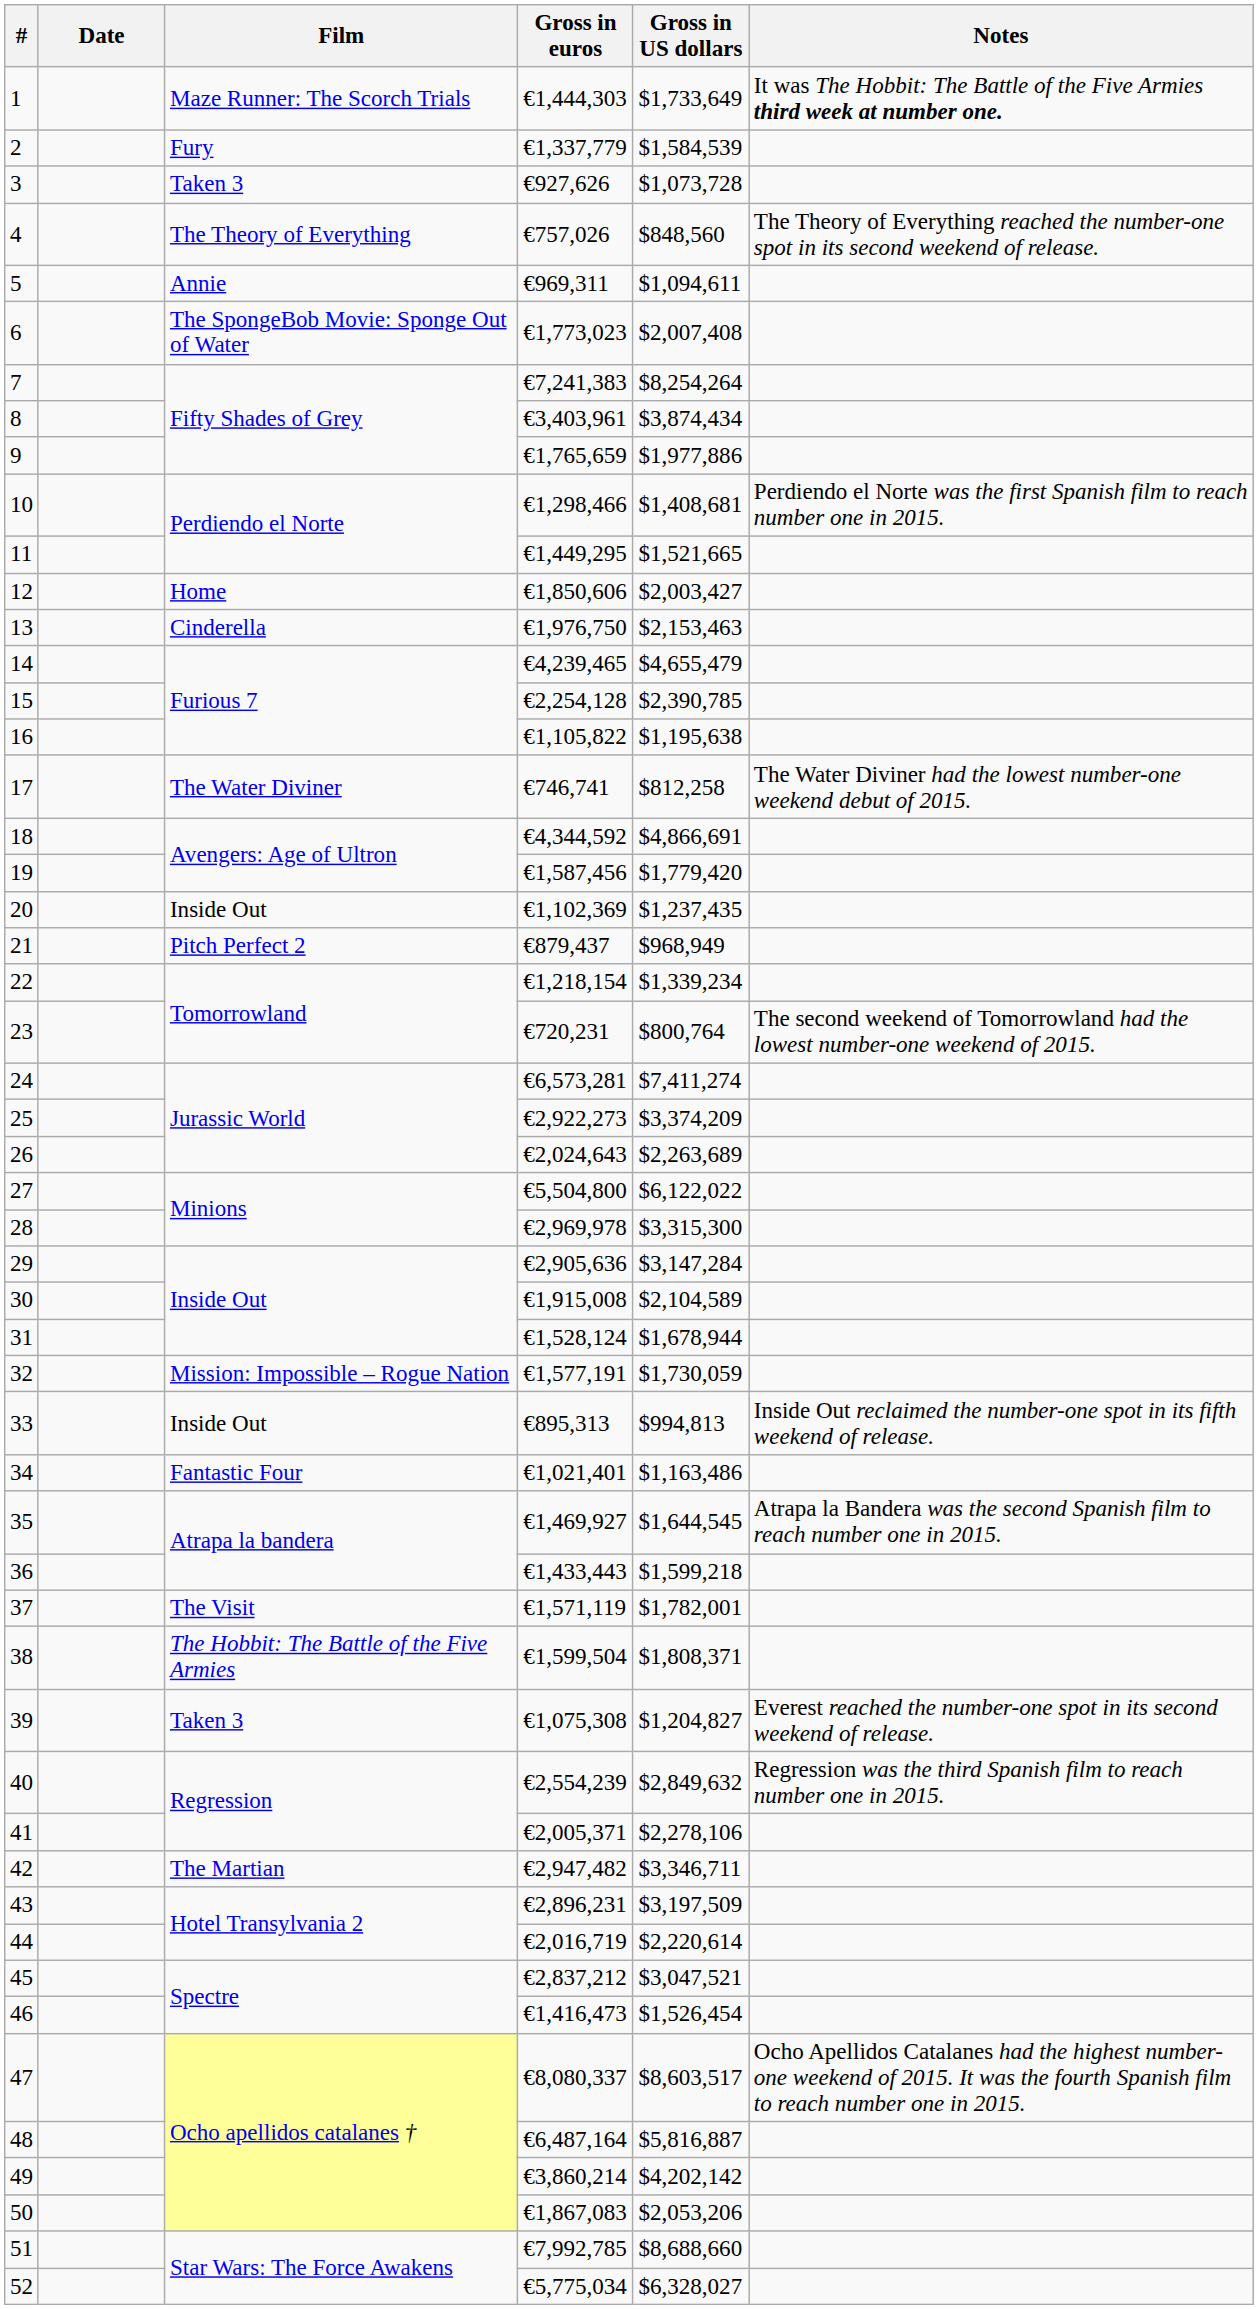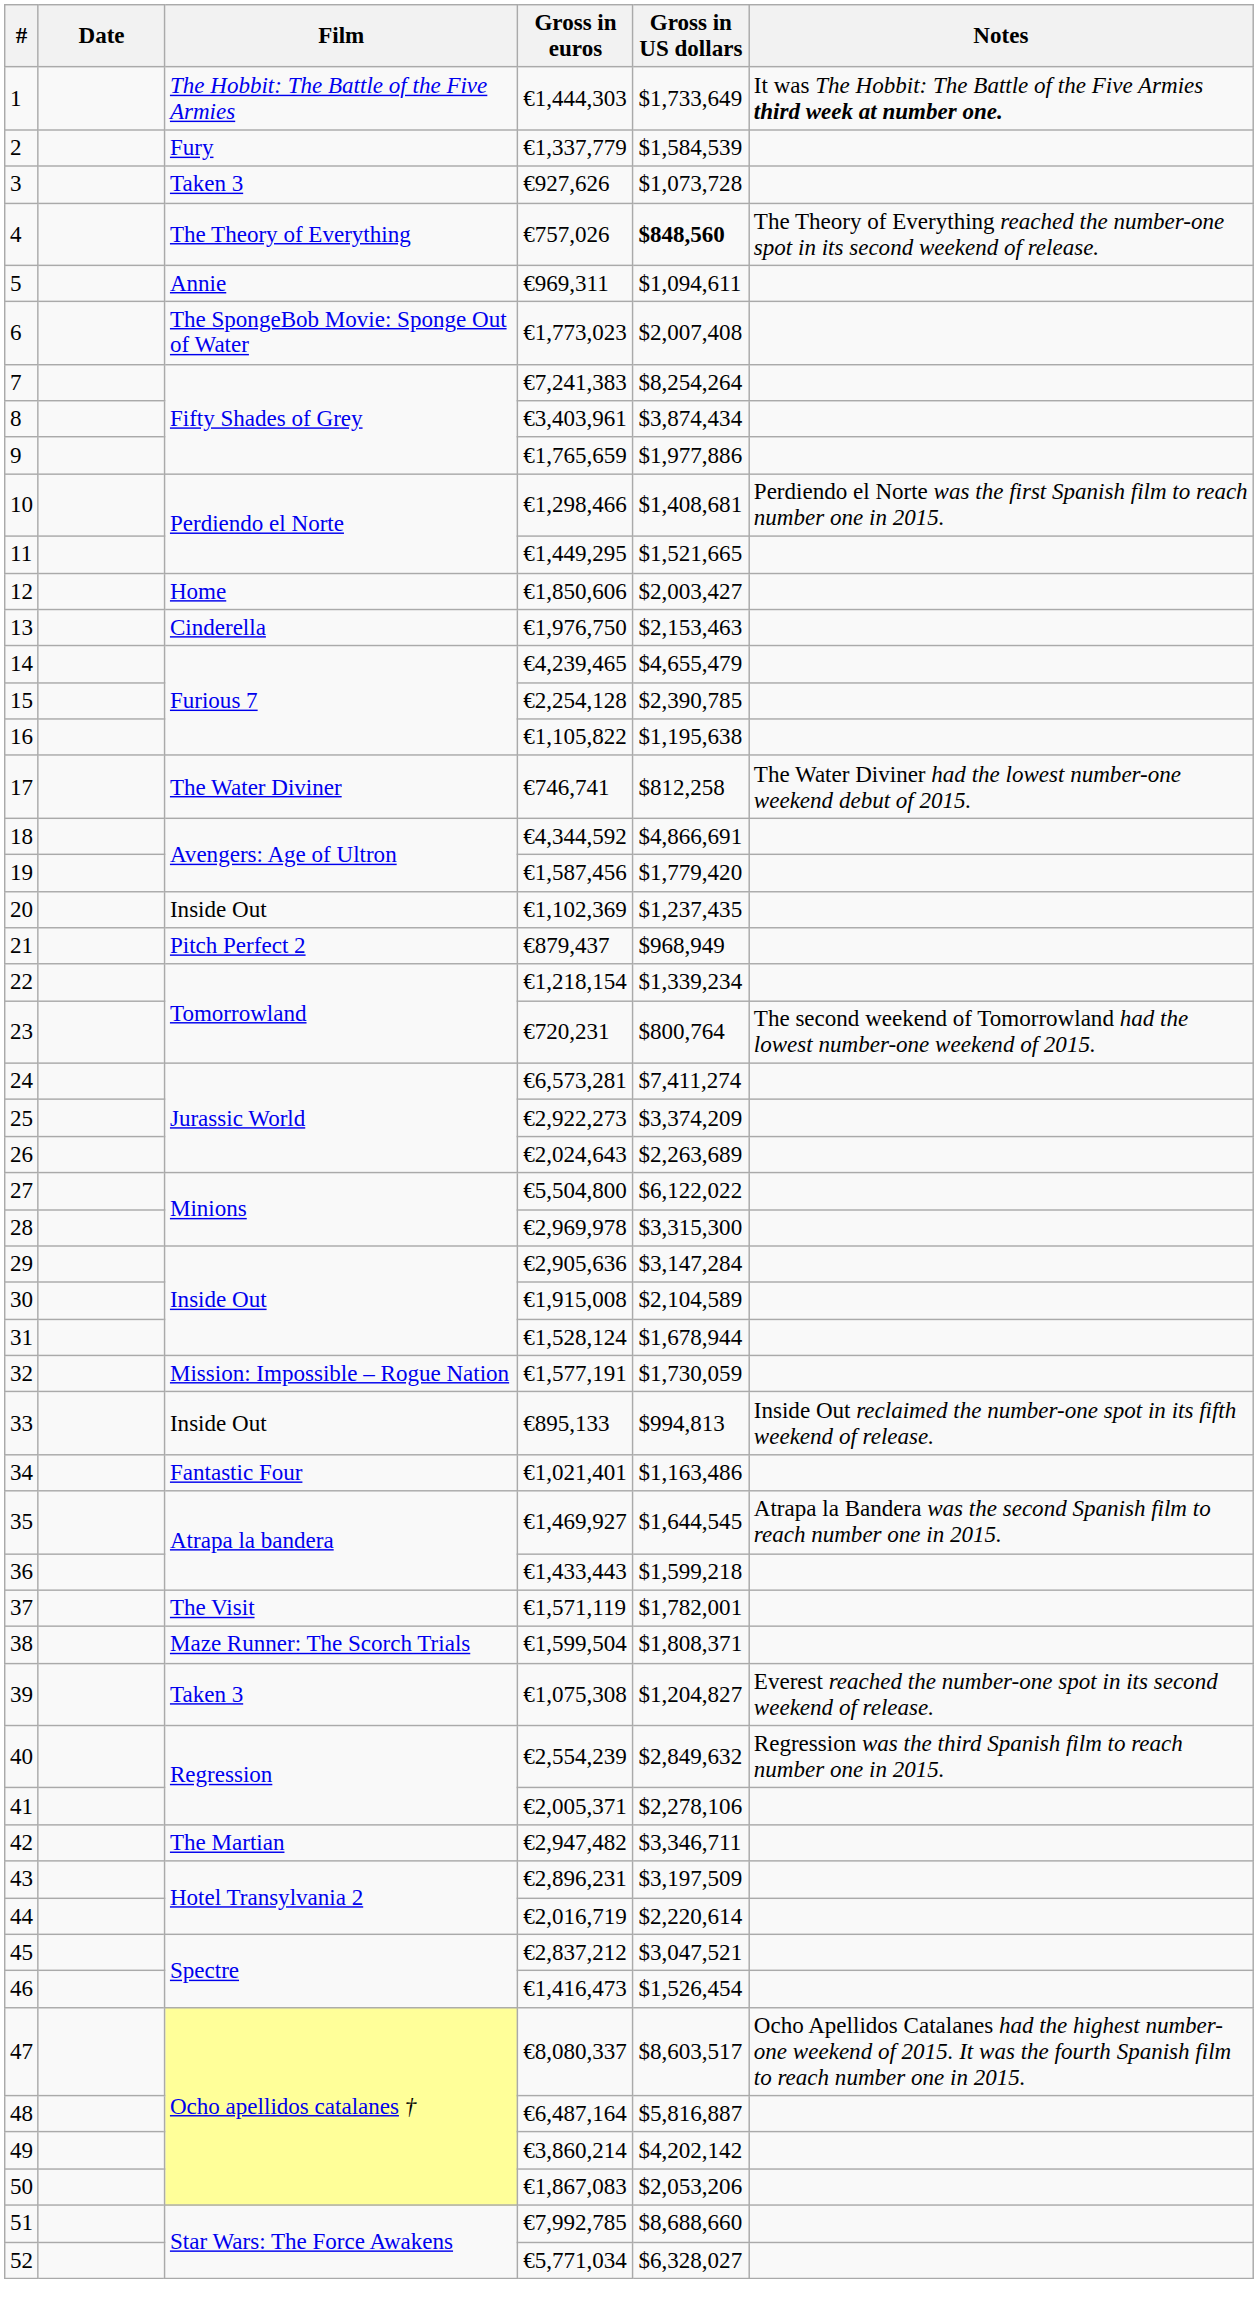1 | Film: Maze Runner: The Scorch Trials -> The Hobbit: The Battle of the Five Armies
4 | Gross in US dollars: normal -> bold
33 | Gross in euros: €895,313 -> €895,133
38 | Film: The Hobbit: The Battle of the Five Armies -> Maze Runner: The Scorch Trials
52 | Gross in euros: €5,775,034 -> €5,771,034
